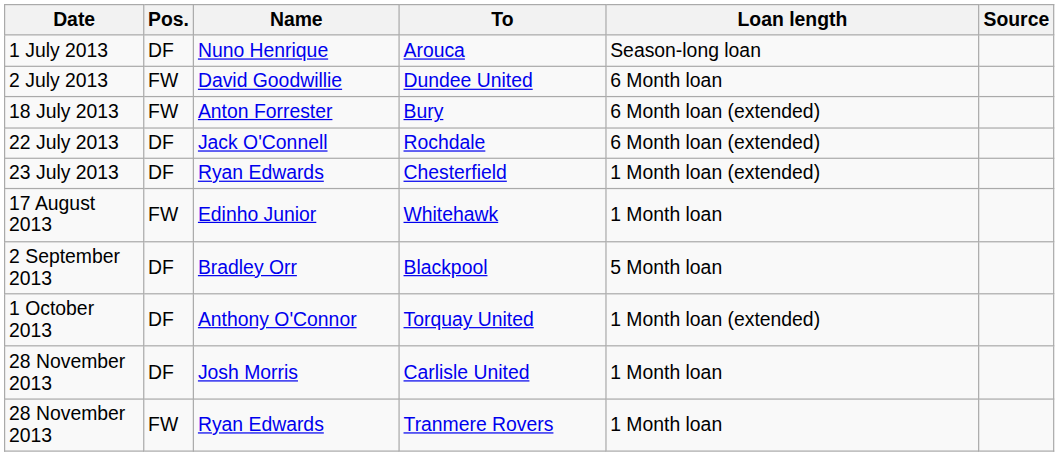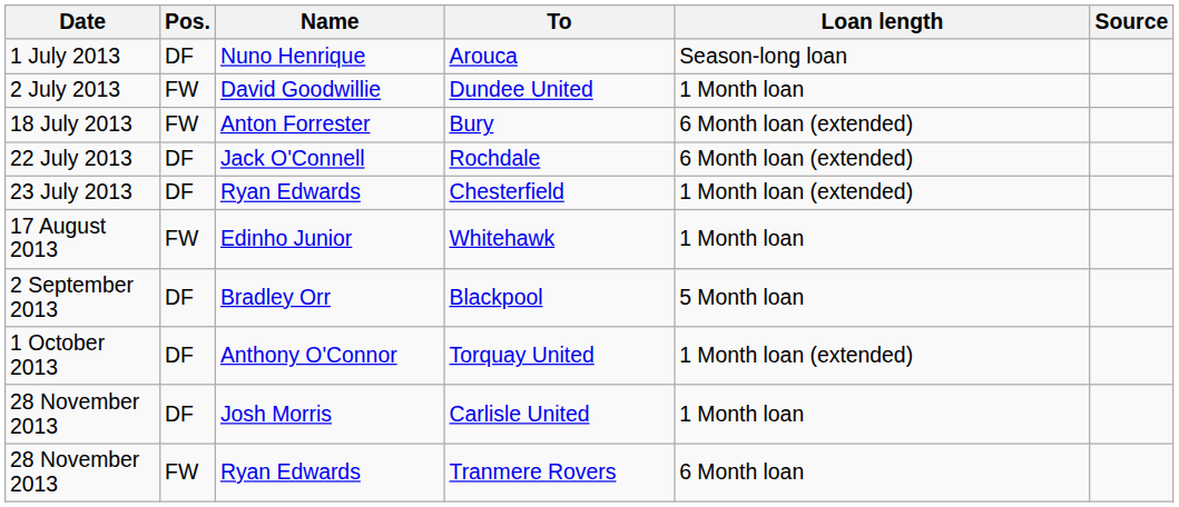Dundee United | Loan length: 6 Month loan -> 1 Month loan
Tranmere Rovers | Loan length: 1 Month loan -> 6 Month loan
